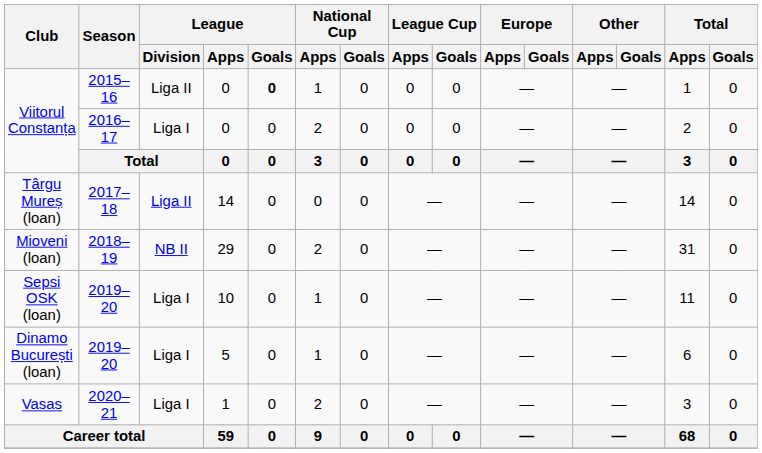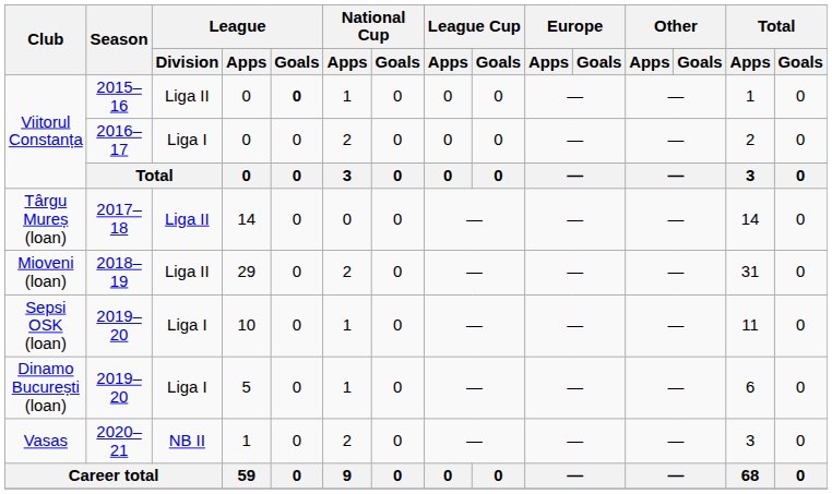Mioveni (loan) | League / Division: NB II -> Liga II
Vasas | League / Division: Liga I -> NB II
